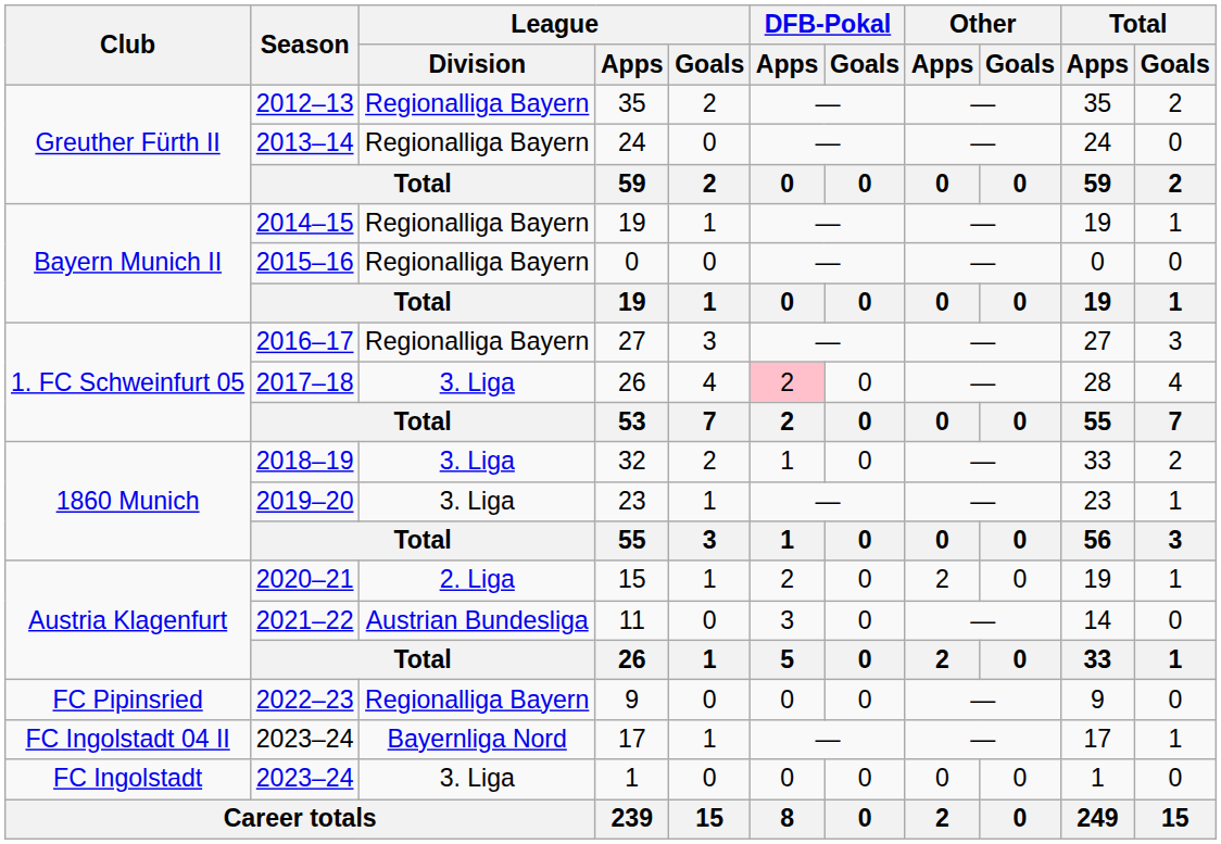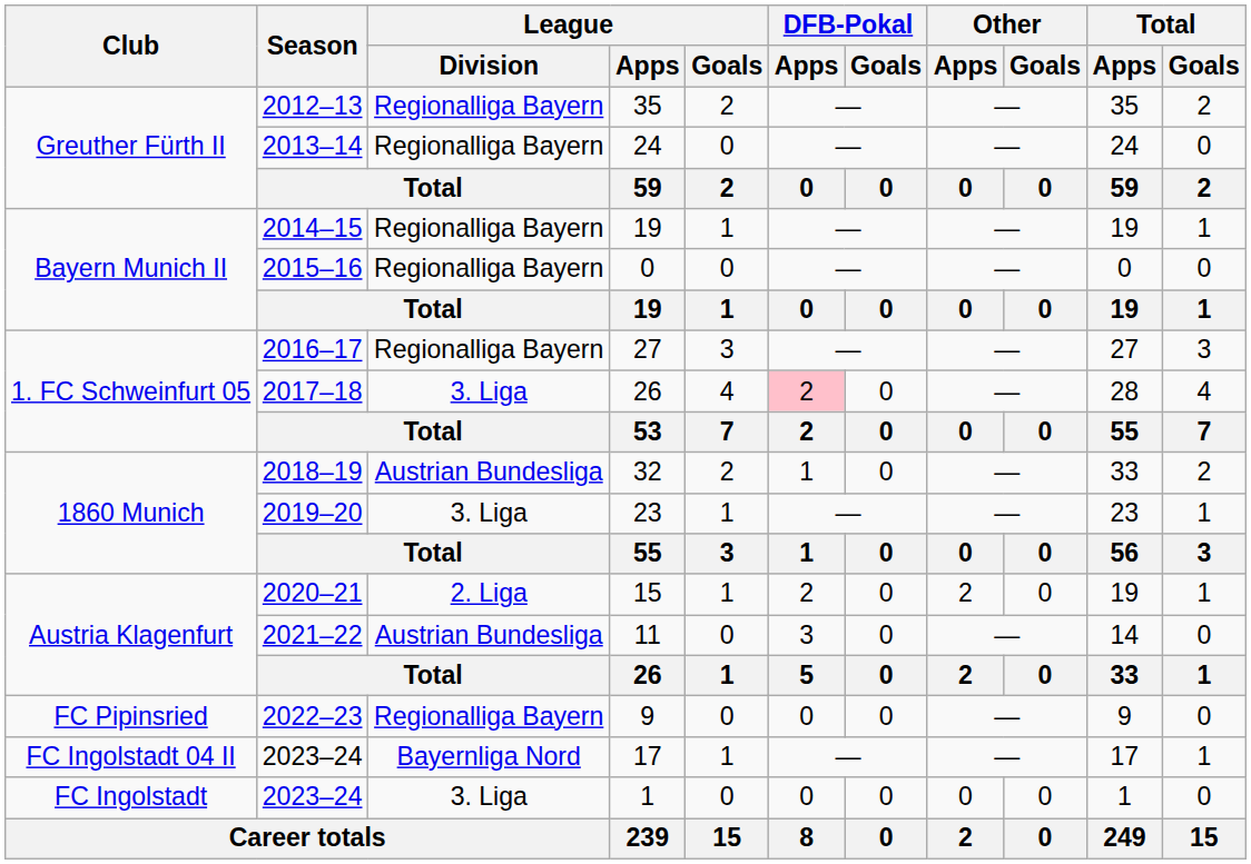32 | League / Division: 3. Liga -> Austrian Bundesliga
